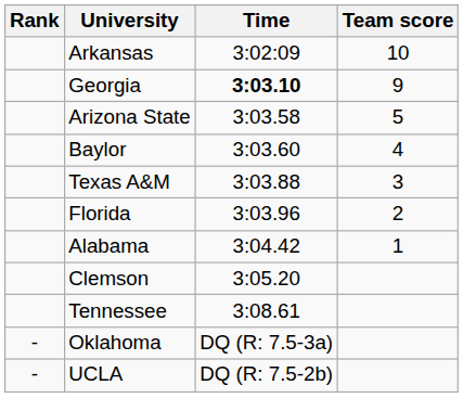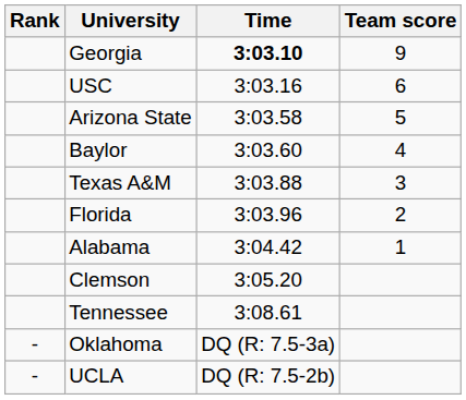- row: Arkansas | 3:02:09 | 10
+ row: USC | 3:03.16 | 6
